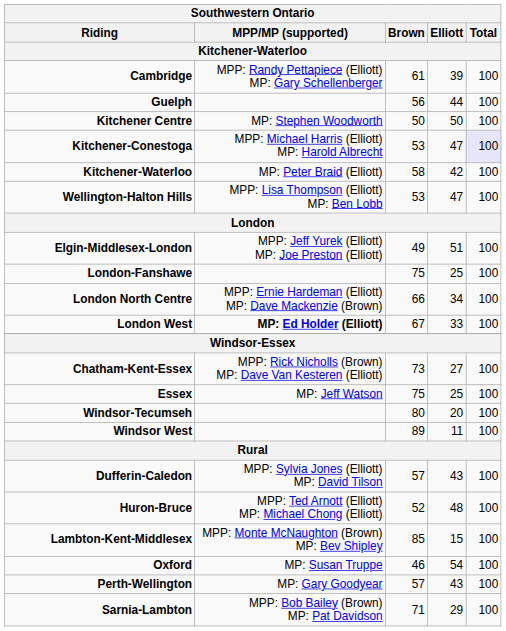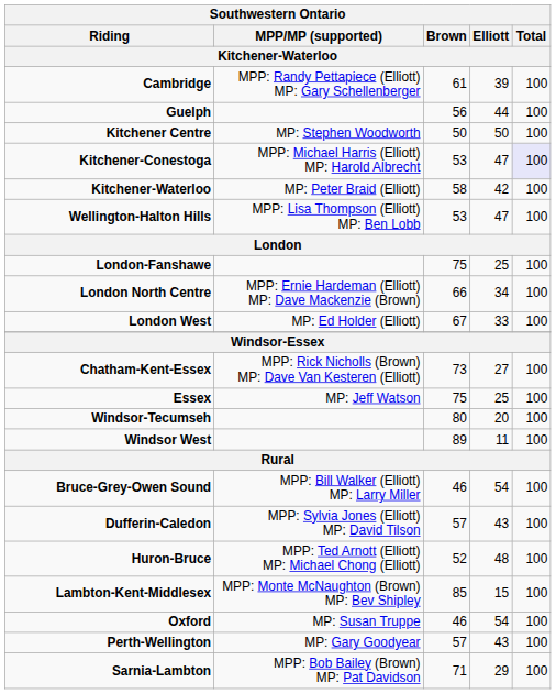- row: Elgin-Middlesex-London | MPP: Jeff Yurek (Elliott) MP: Joe Preston (Elliott) | 49 | 51 | 100
London West | MPP/MP (supported): bold -> normal
+ row: Bruce-Grey-Owen Sound | MPP: Bill Walker (Elliott) MP: Larry Miller | 46 | 54 | 100
